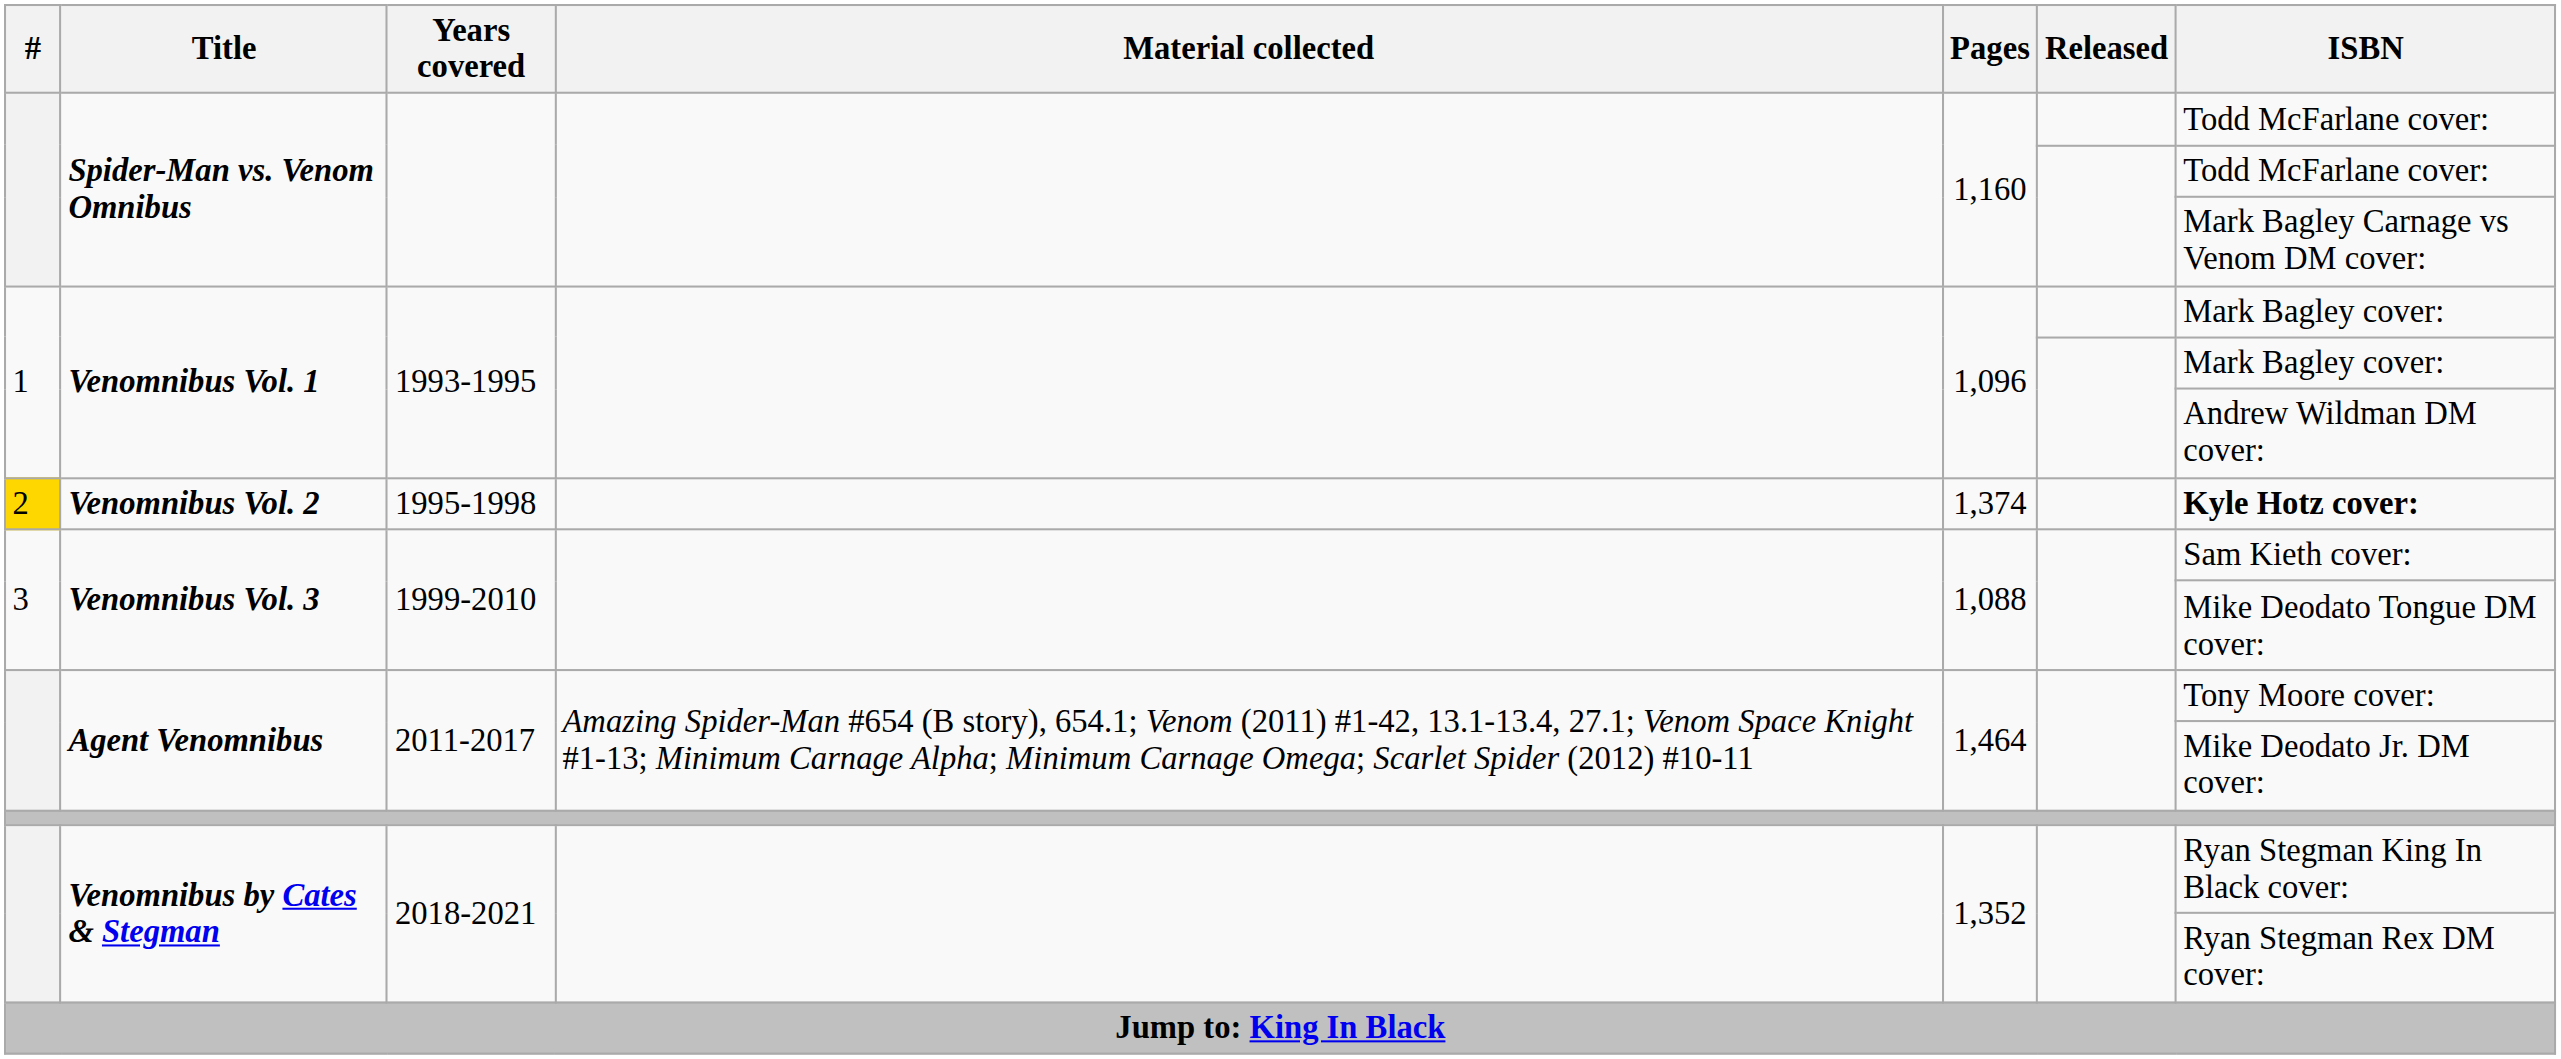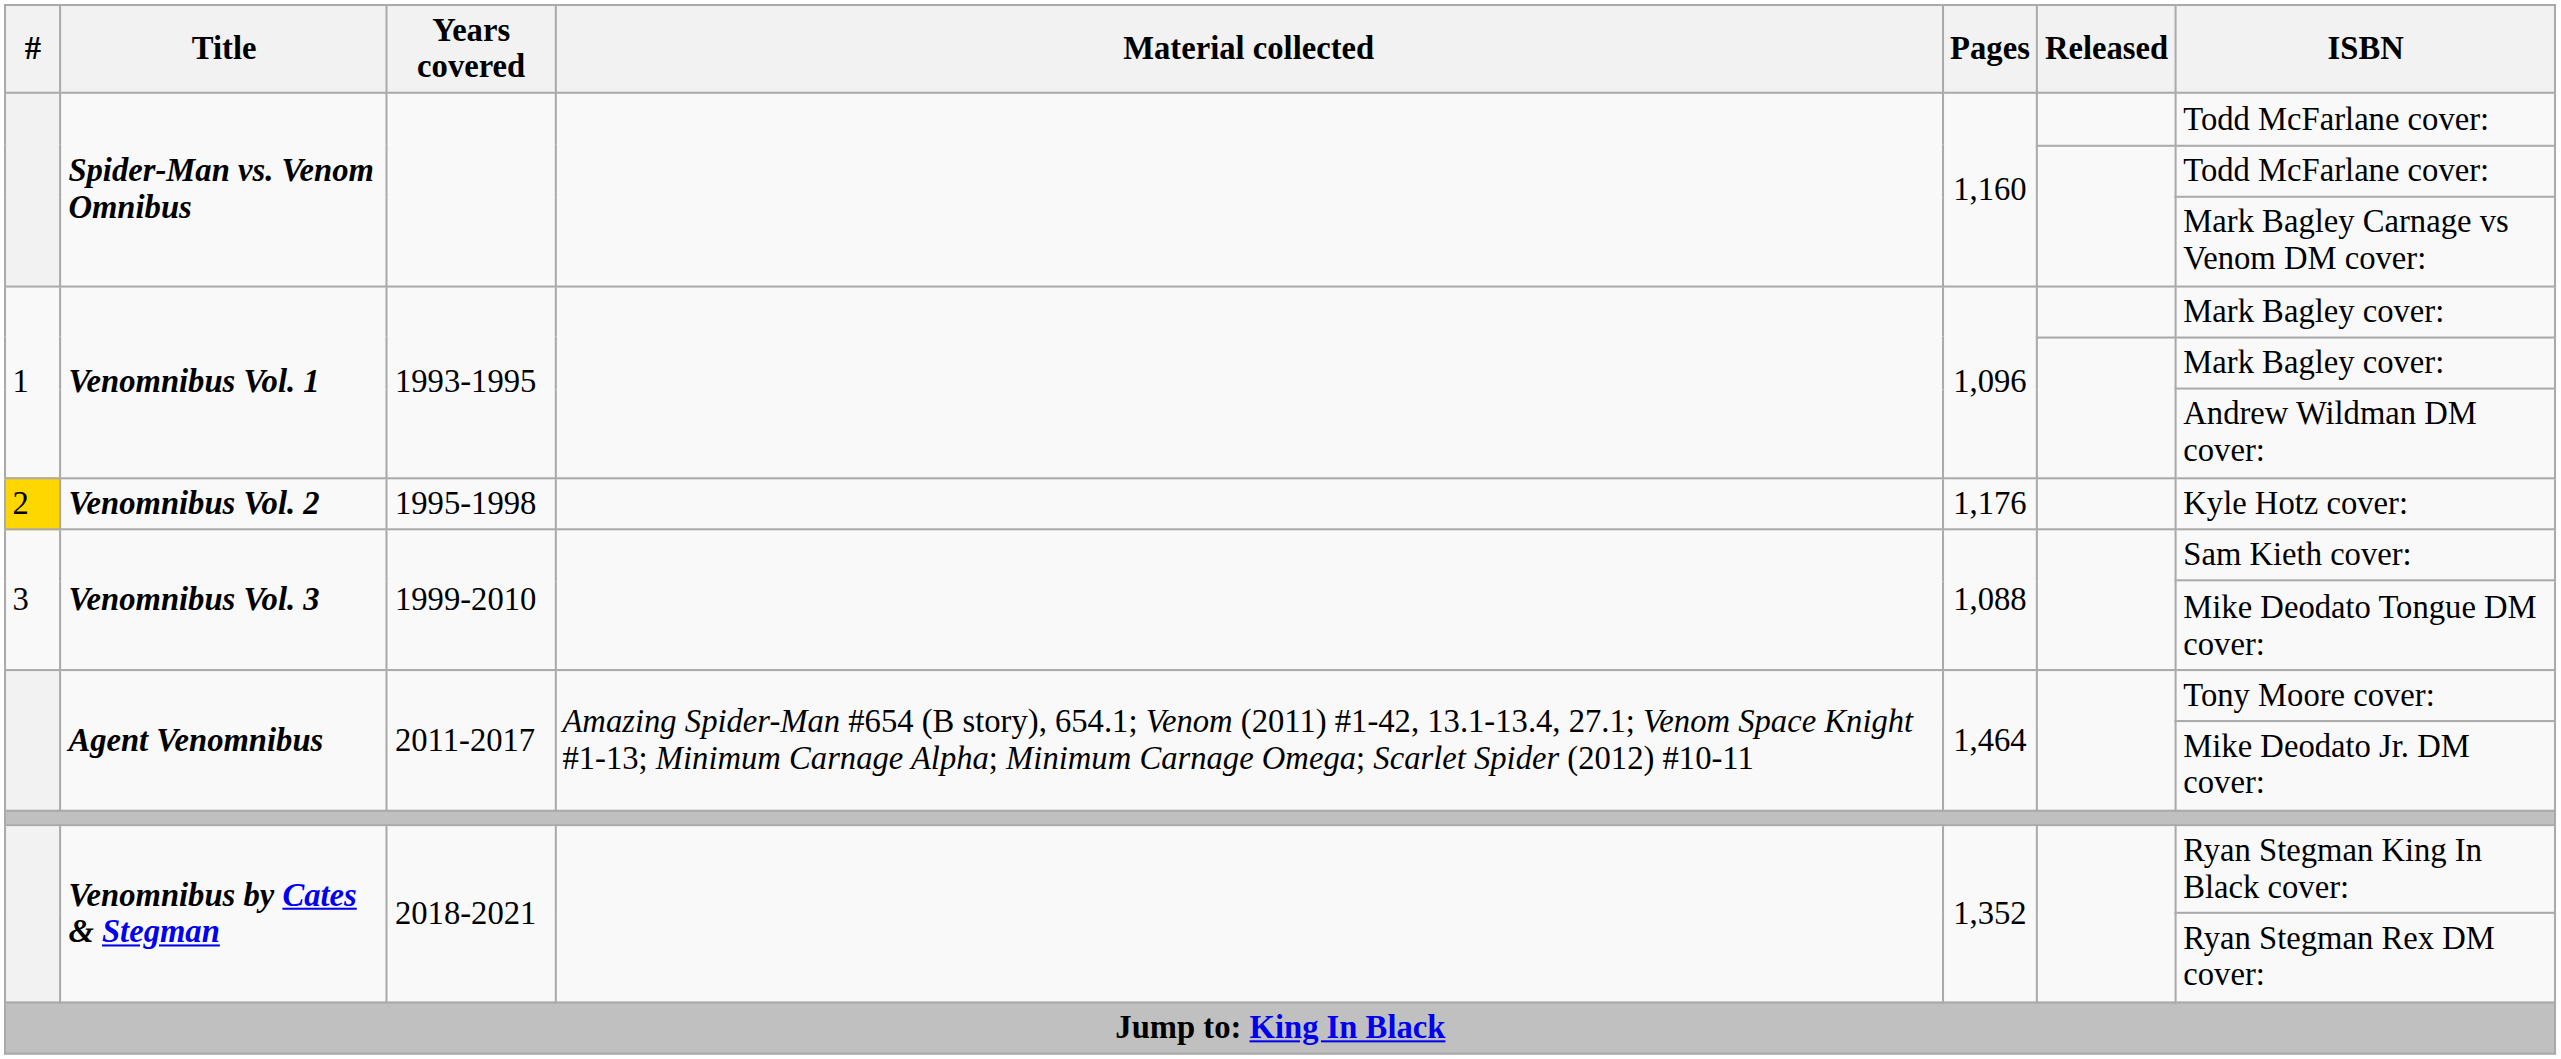Venomnibus Vol. 2 | Pages: 1,374 -> 1,176
Venomnibus Vol. 2 | ISBN: bold -> normal
